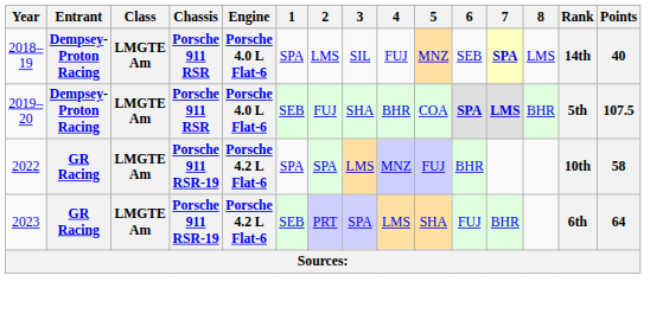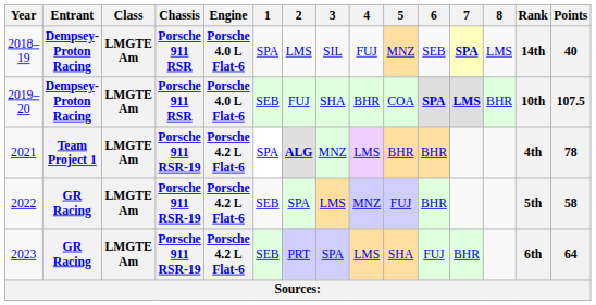2019–20 | Rank: 5th -> 10th
+ row: 2021 | Team Project 1 | LMGTE Am | Porsche 911 RSR-19 | Porsche 4.2 L Flat-6 | SPA | ALG | MNZ | LMS | BHR | BHR | 4th | 78
2022 | 1: SPA -> SEB
2022 | Rank: 10th -> 5th
